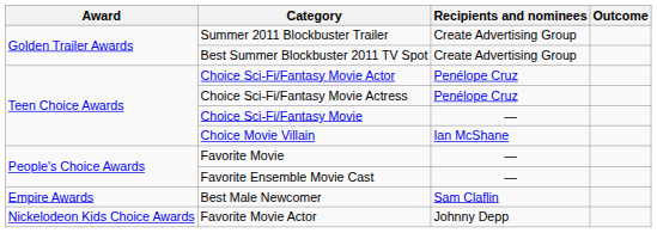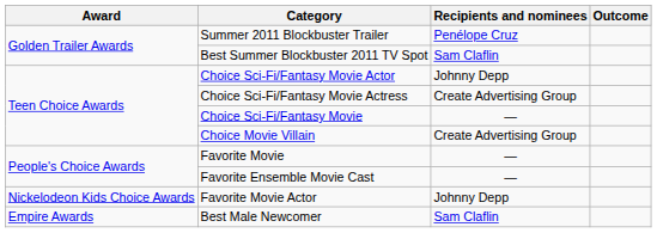Summer 2011 Blockbuster Trailer | Recipients and nominees: Create Advertising Group -> Penélope Cruz
Best Summer Blockbuster 2011 TV Spot | Recipients and nominees: Create Advertising Group -> Sam Claflin
Choice Sci-Fi/Fantasy Movie Actor | Recipients and nominees: Penélope Cruz -> Johnny Depp
Choice Sci-Fi/Fantasy Movie Actress | Recipients and nominees: Penélope Cruz -> Create Advertising Group
Choice Movie Villain | Recipients and nominees: Ian McShane -> Create Advertising Group
rows swapped: Favorite Movie Actor <-> Best Male Newcomer
